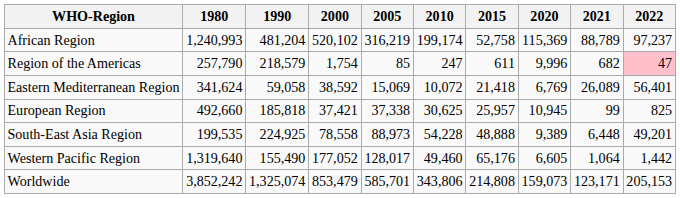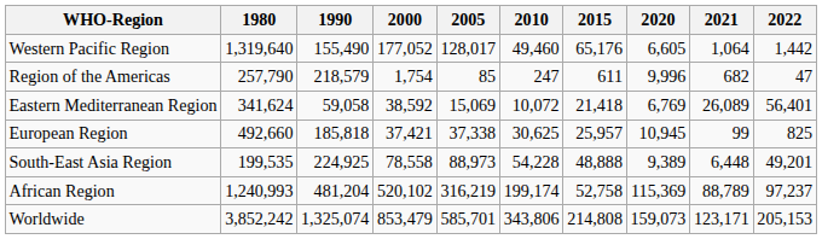rows swapped: African Region <-> Western Pacific Region
Region of the Americas | 2022: pink background -> no background
